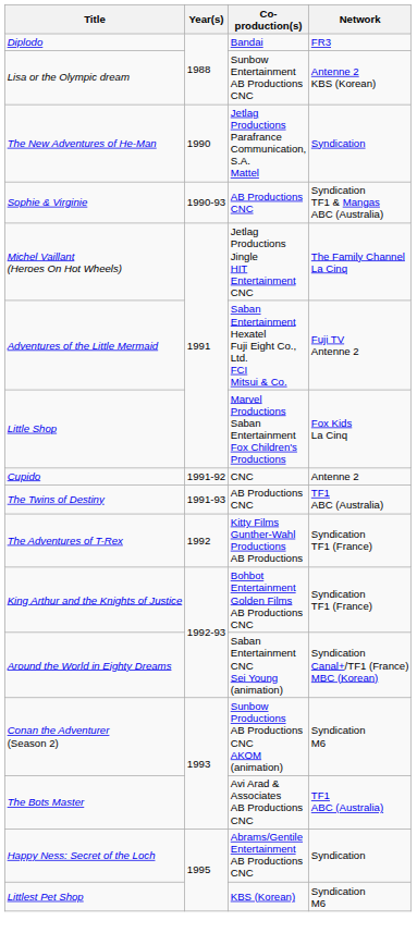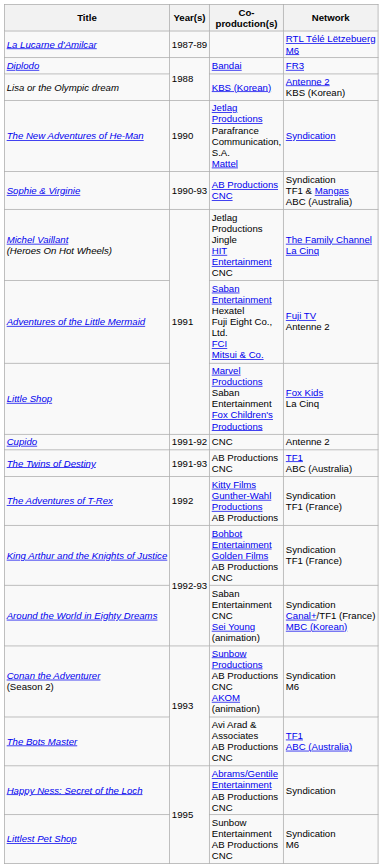+ row: La Lucarne d'Amilcar | 1987-89 | RTL Télé Lëtzebuerg M6
Lisa or the Olympic dream | Co-production(s): Sunbow Entertainment AB Productions CNC -> KBS (Korean)
Littlest Pet Shop | Co-production(s): KBS (Korean) -> Sunbow Entertainment AB Productions CNC
